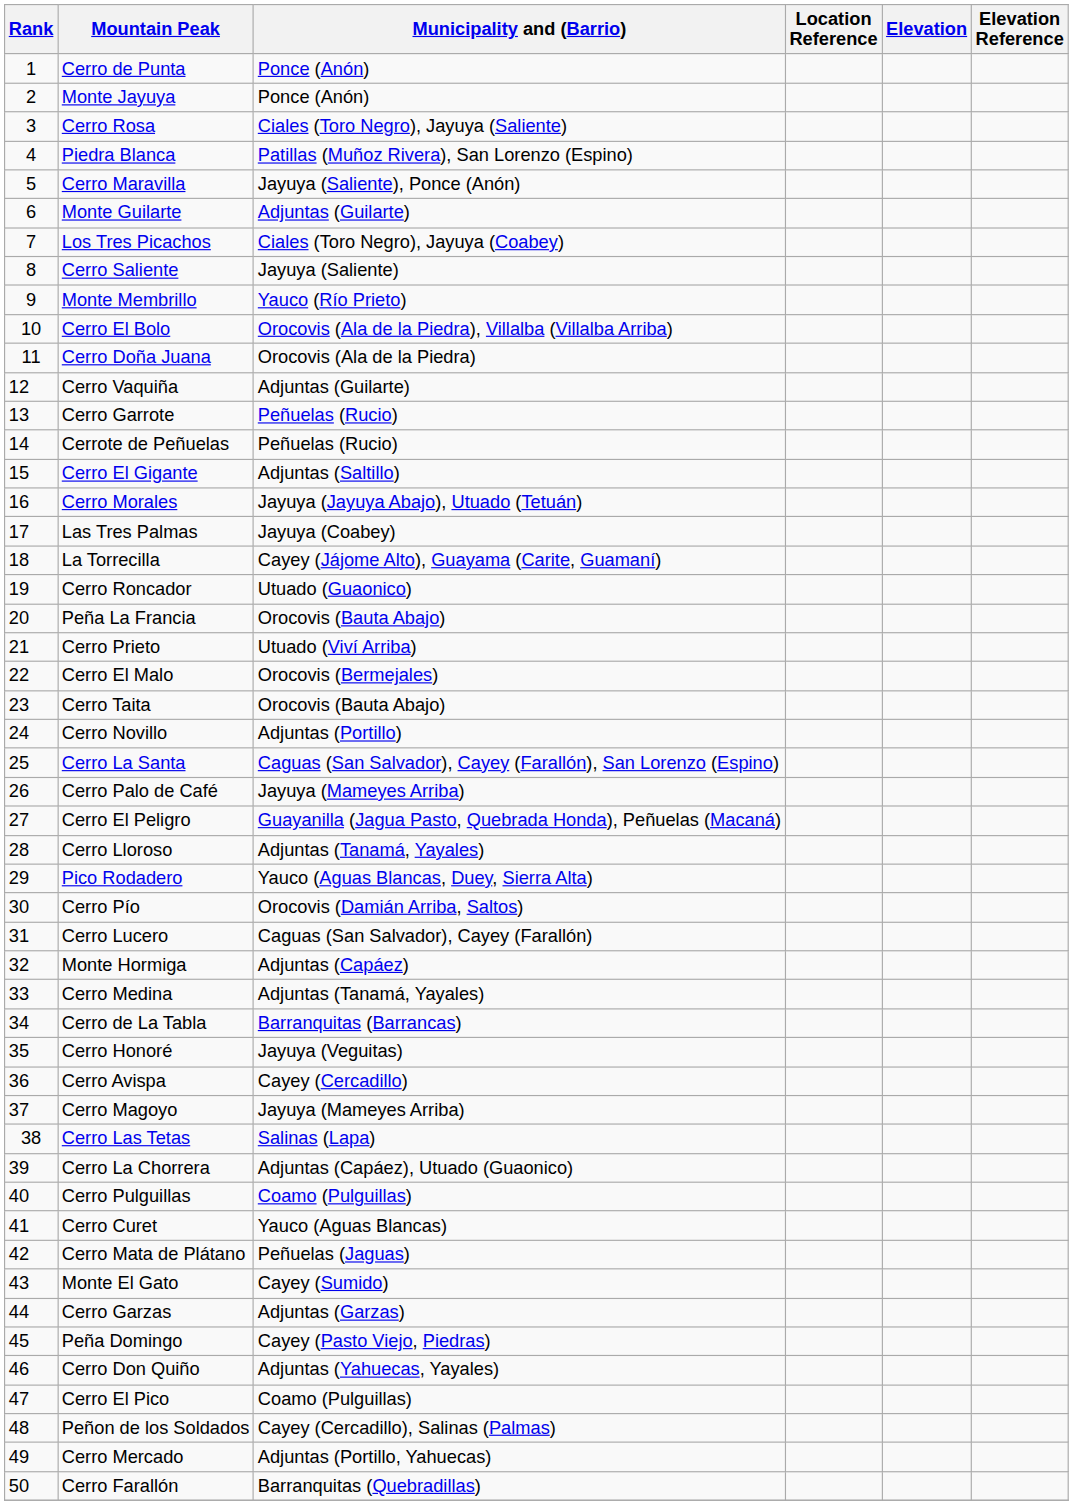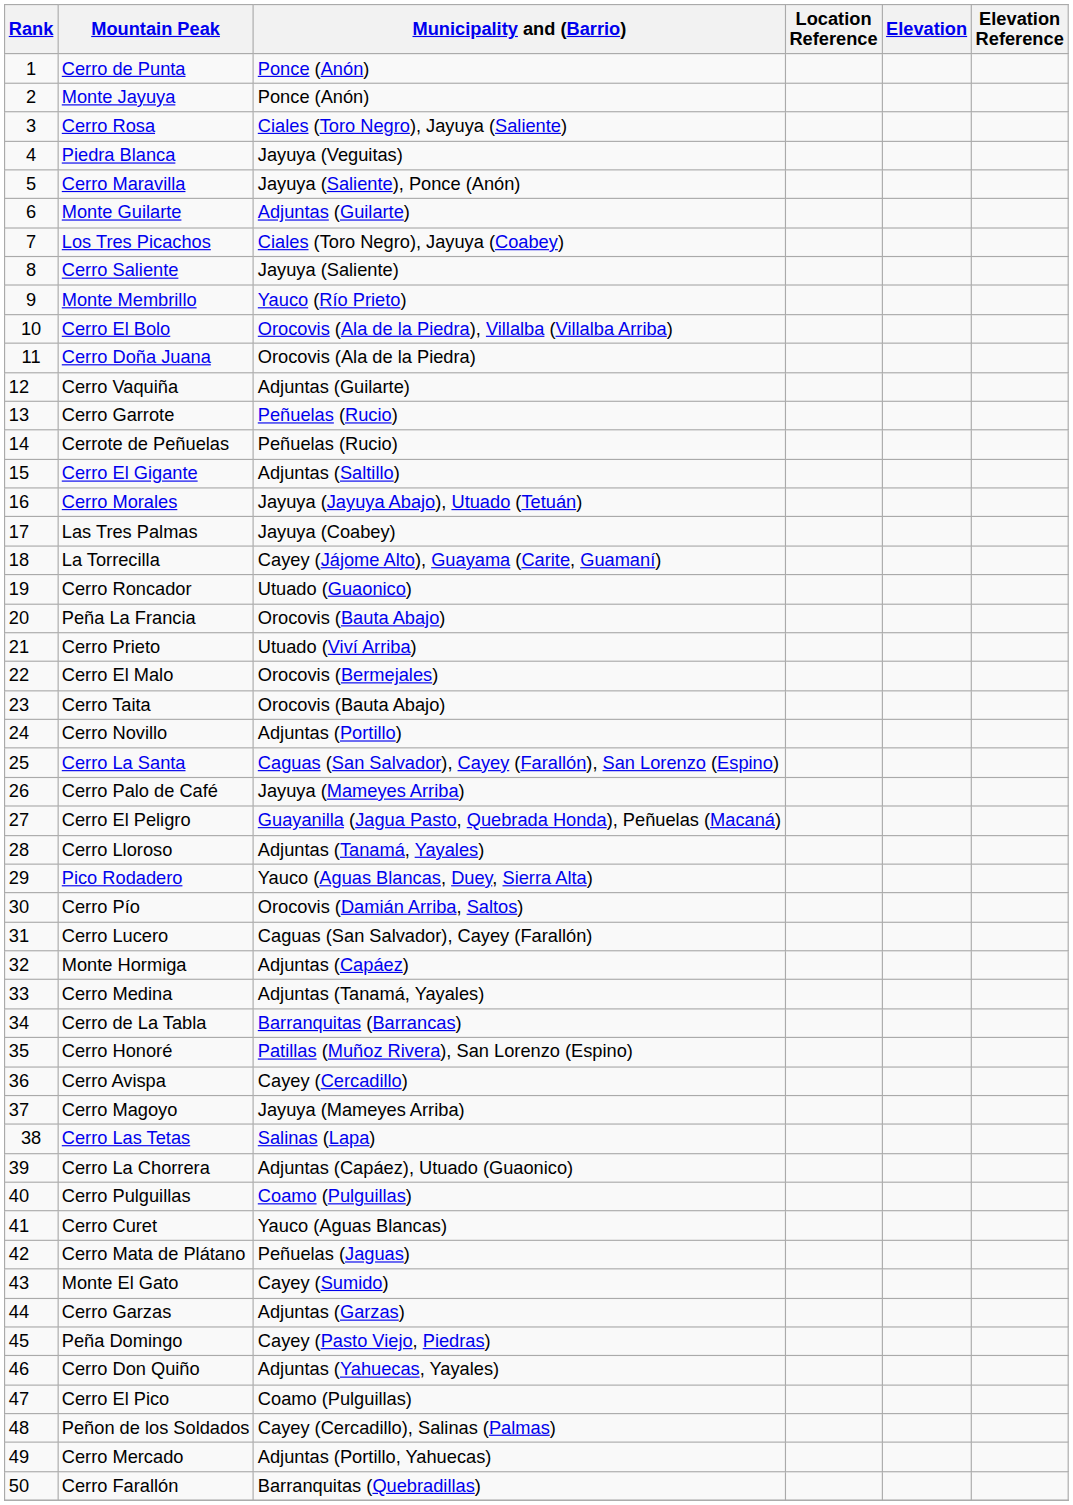Piedra Blanca | Municipality and (Barrio): Patillas (Muñoz Rivera), San Lorenzo (Espino) -> Jayuya (Veguitas)
Cerro Honoré | Municipality and (Barrio): Jayuya (Veguitas) -> Patillas (Muñoz Rivera), San Lorenzo (Espino)
